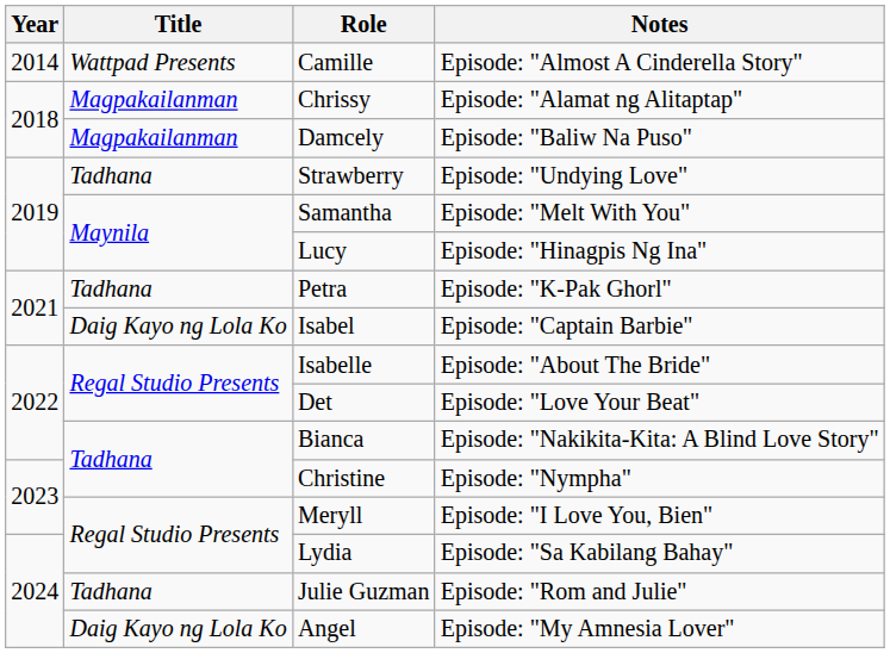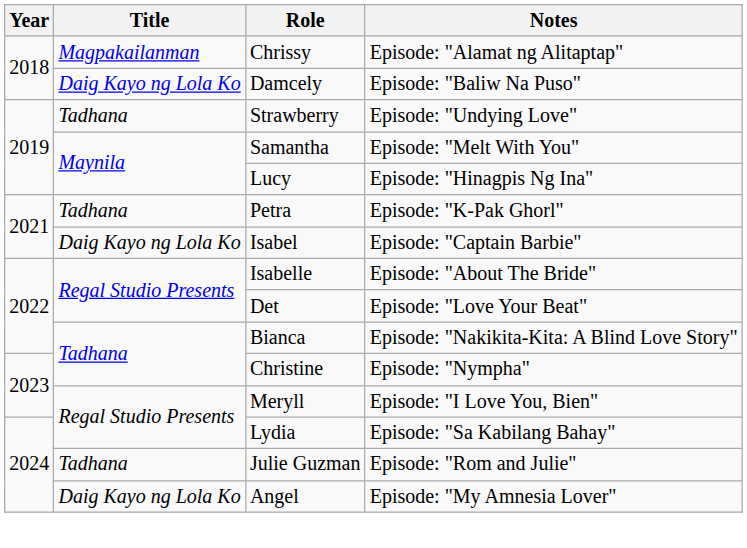- row: 2014 | Wattpad Presents | Camille | Episode: "Almost A Cinderella Story"
Damcely | Title: Magpakailanman -> Daig Kayo ng Lola Ko
